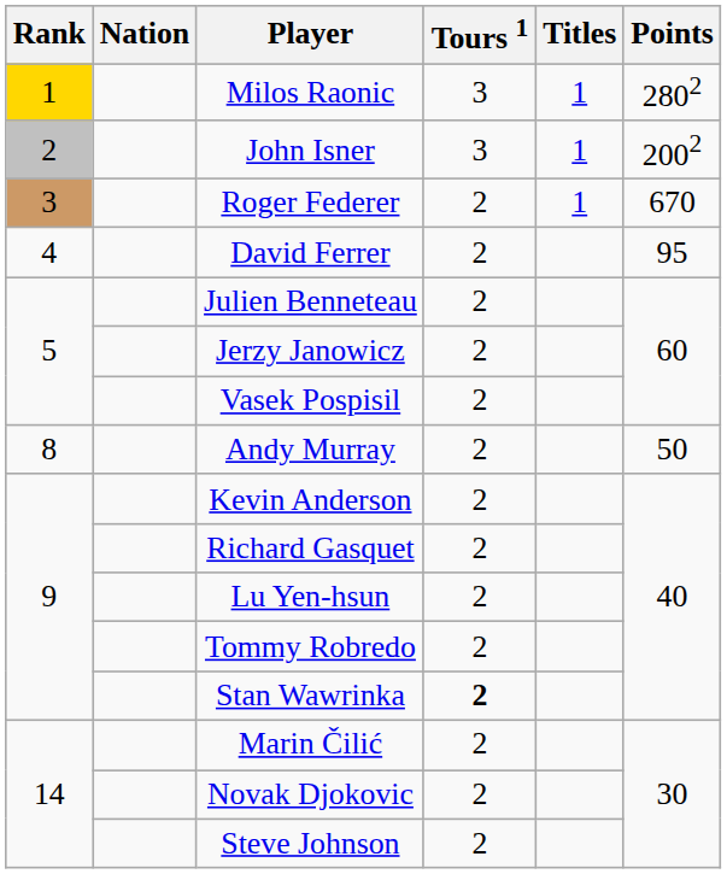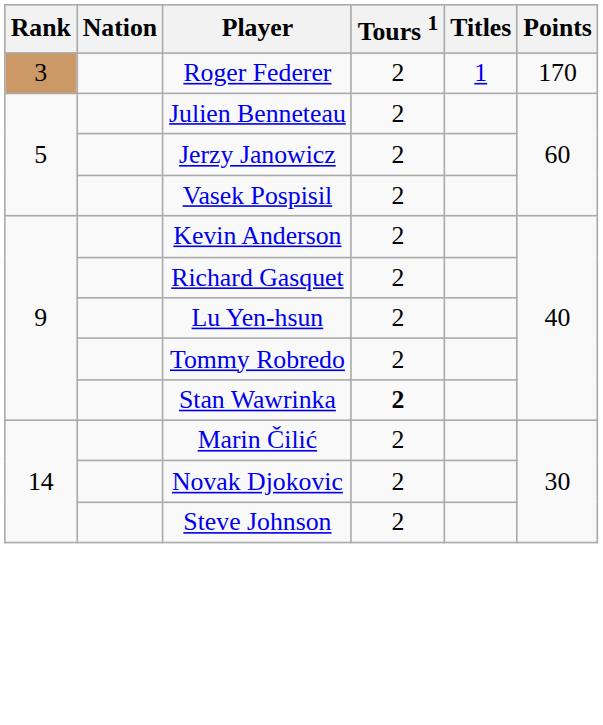- row: 1 | Milos Raonic | 3 | 1 | 2802
- row: 2 | John Isner | 3 | 1 | 2002
Roger Federer | Points: 670 -> 170
- row: 4 | David Ferrer | 2 | 95
- row: 8 | Andy Murray | 2 | 50
